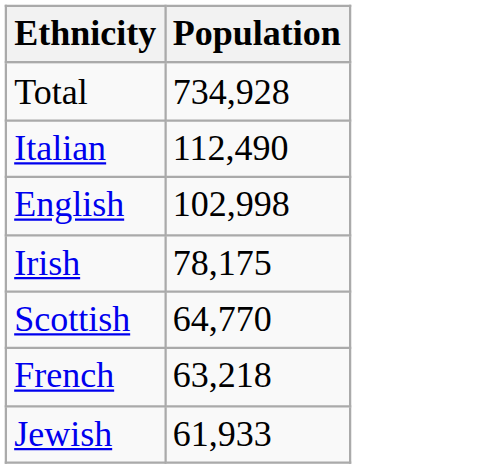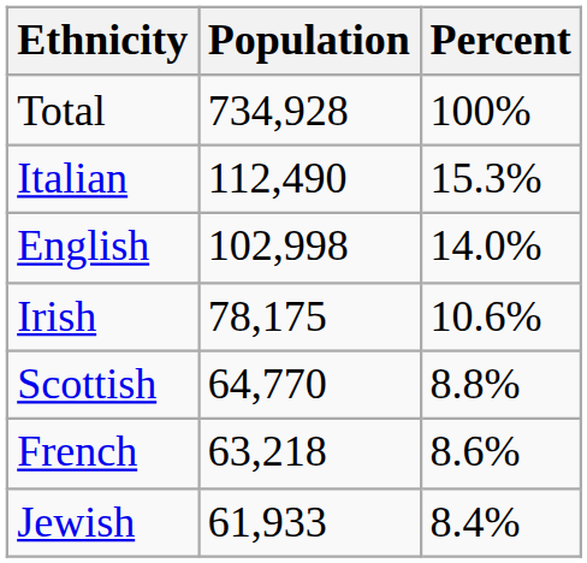+ column: Percent | 100% | 15.3% | 14.0% | 10.6% | 8.8% | 8.6% | 8.4%
